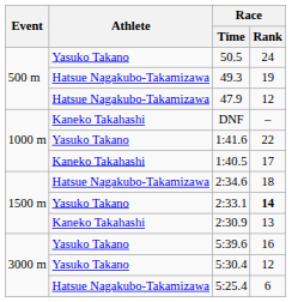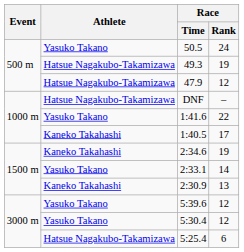DNF | Athlete: Kaneko Takahashi -> Hatsue Nagakubo-Takamizawa
2:34.6 | Athlete: Hatsue Nagakubo-Takamizawa -> Kaneko Takahashi
2:34.6 | Race / Rank: 18 -> 19
2:33.1 | Race / Rank: bold -> normal
5:39.6 | Race / Rank: 16 -> 12
